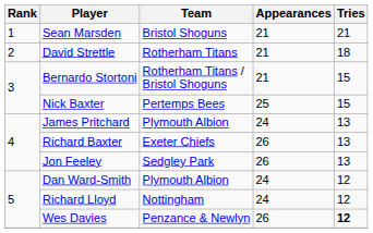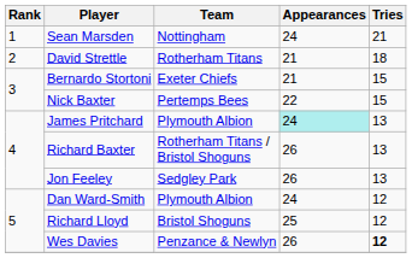Sean Marsden | Team: Bristol Shoguns -> Nottingham
Sean Marsden | Appearances: 21 -> 24
Bernardo Stortoni | Team: Rotherham Titans / Bristol Shoguns -> Exeter Chiefs
Nick Baxter | Appearances: 25 -> 22
James Pritchard | Appearances: no background -> paleturquoise background
Richard Baxter | Team: Exeter Chiefs -> Rotherham Titans / Bristol Shoguns
Richard Lloyd | Team: Nottingham -> Bristol Shoguns
Richard Lloyd | Appearances: 24 -> 25
